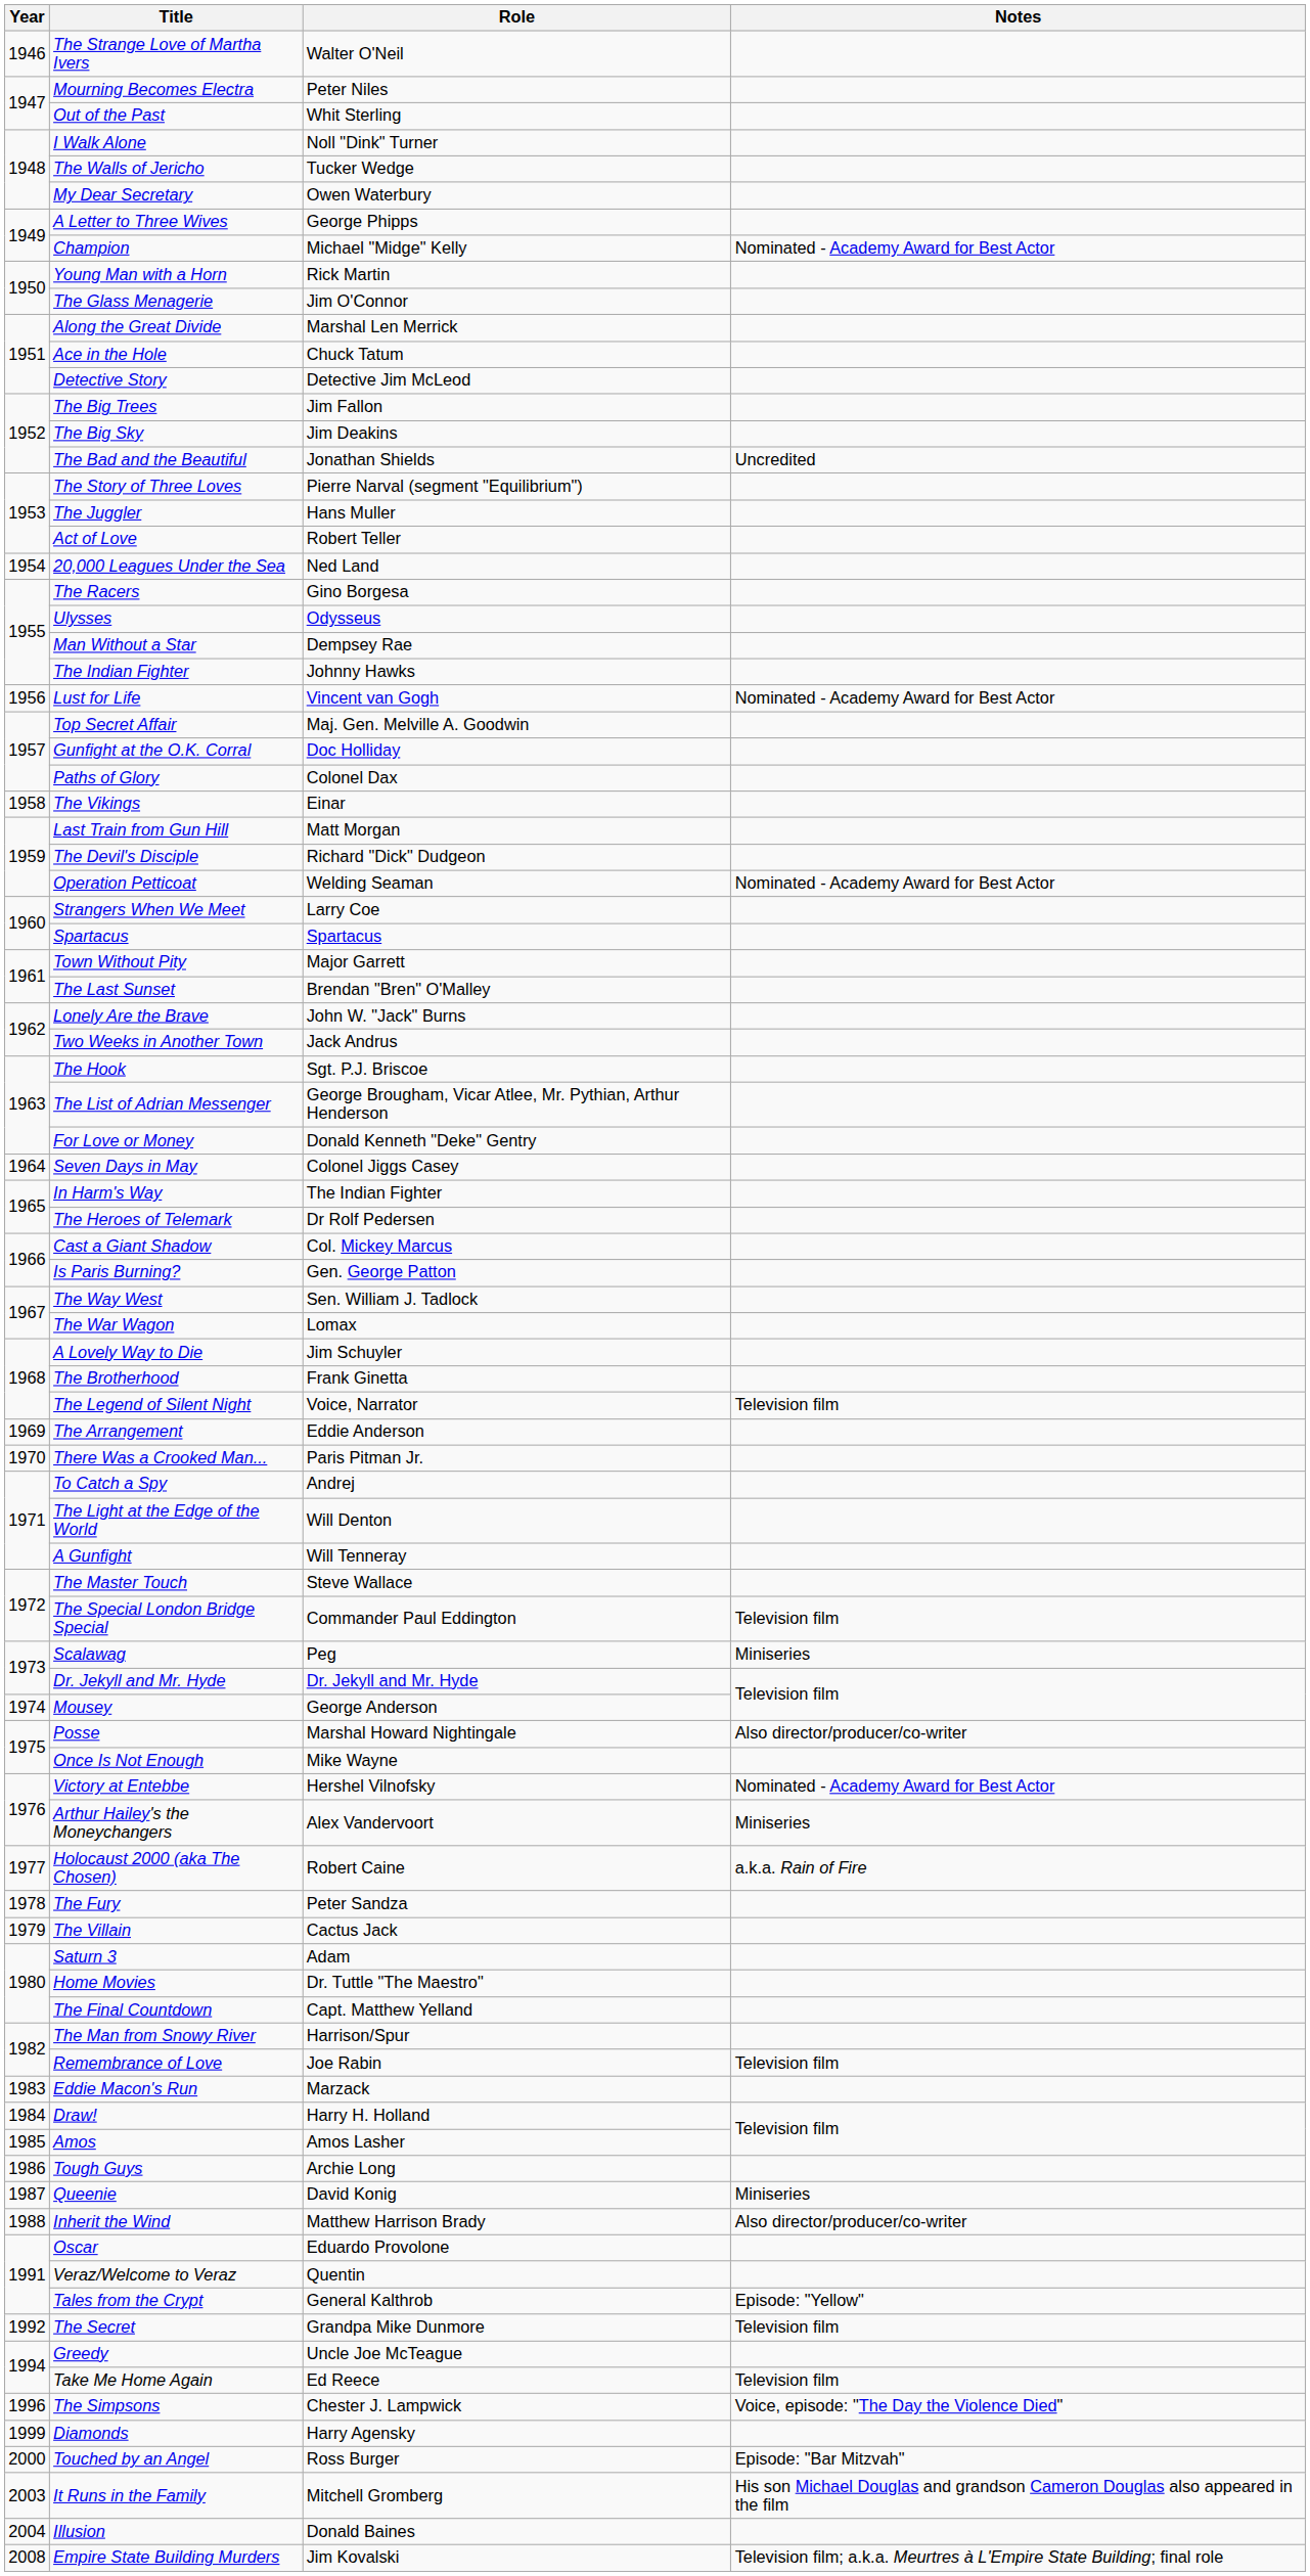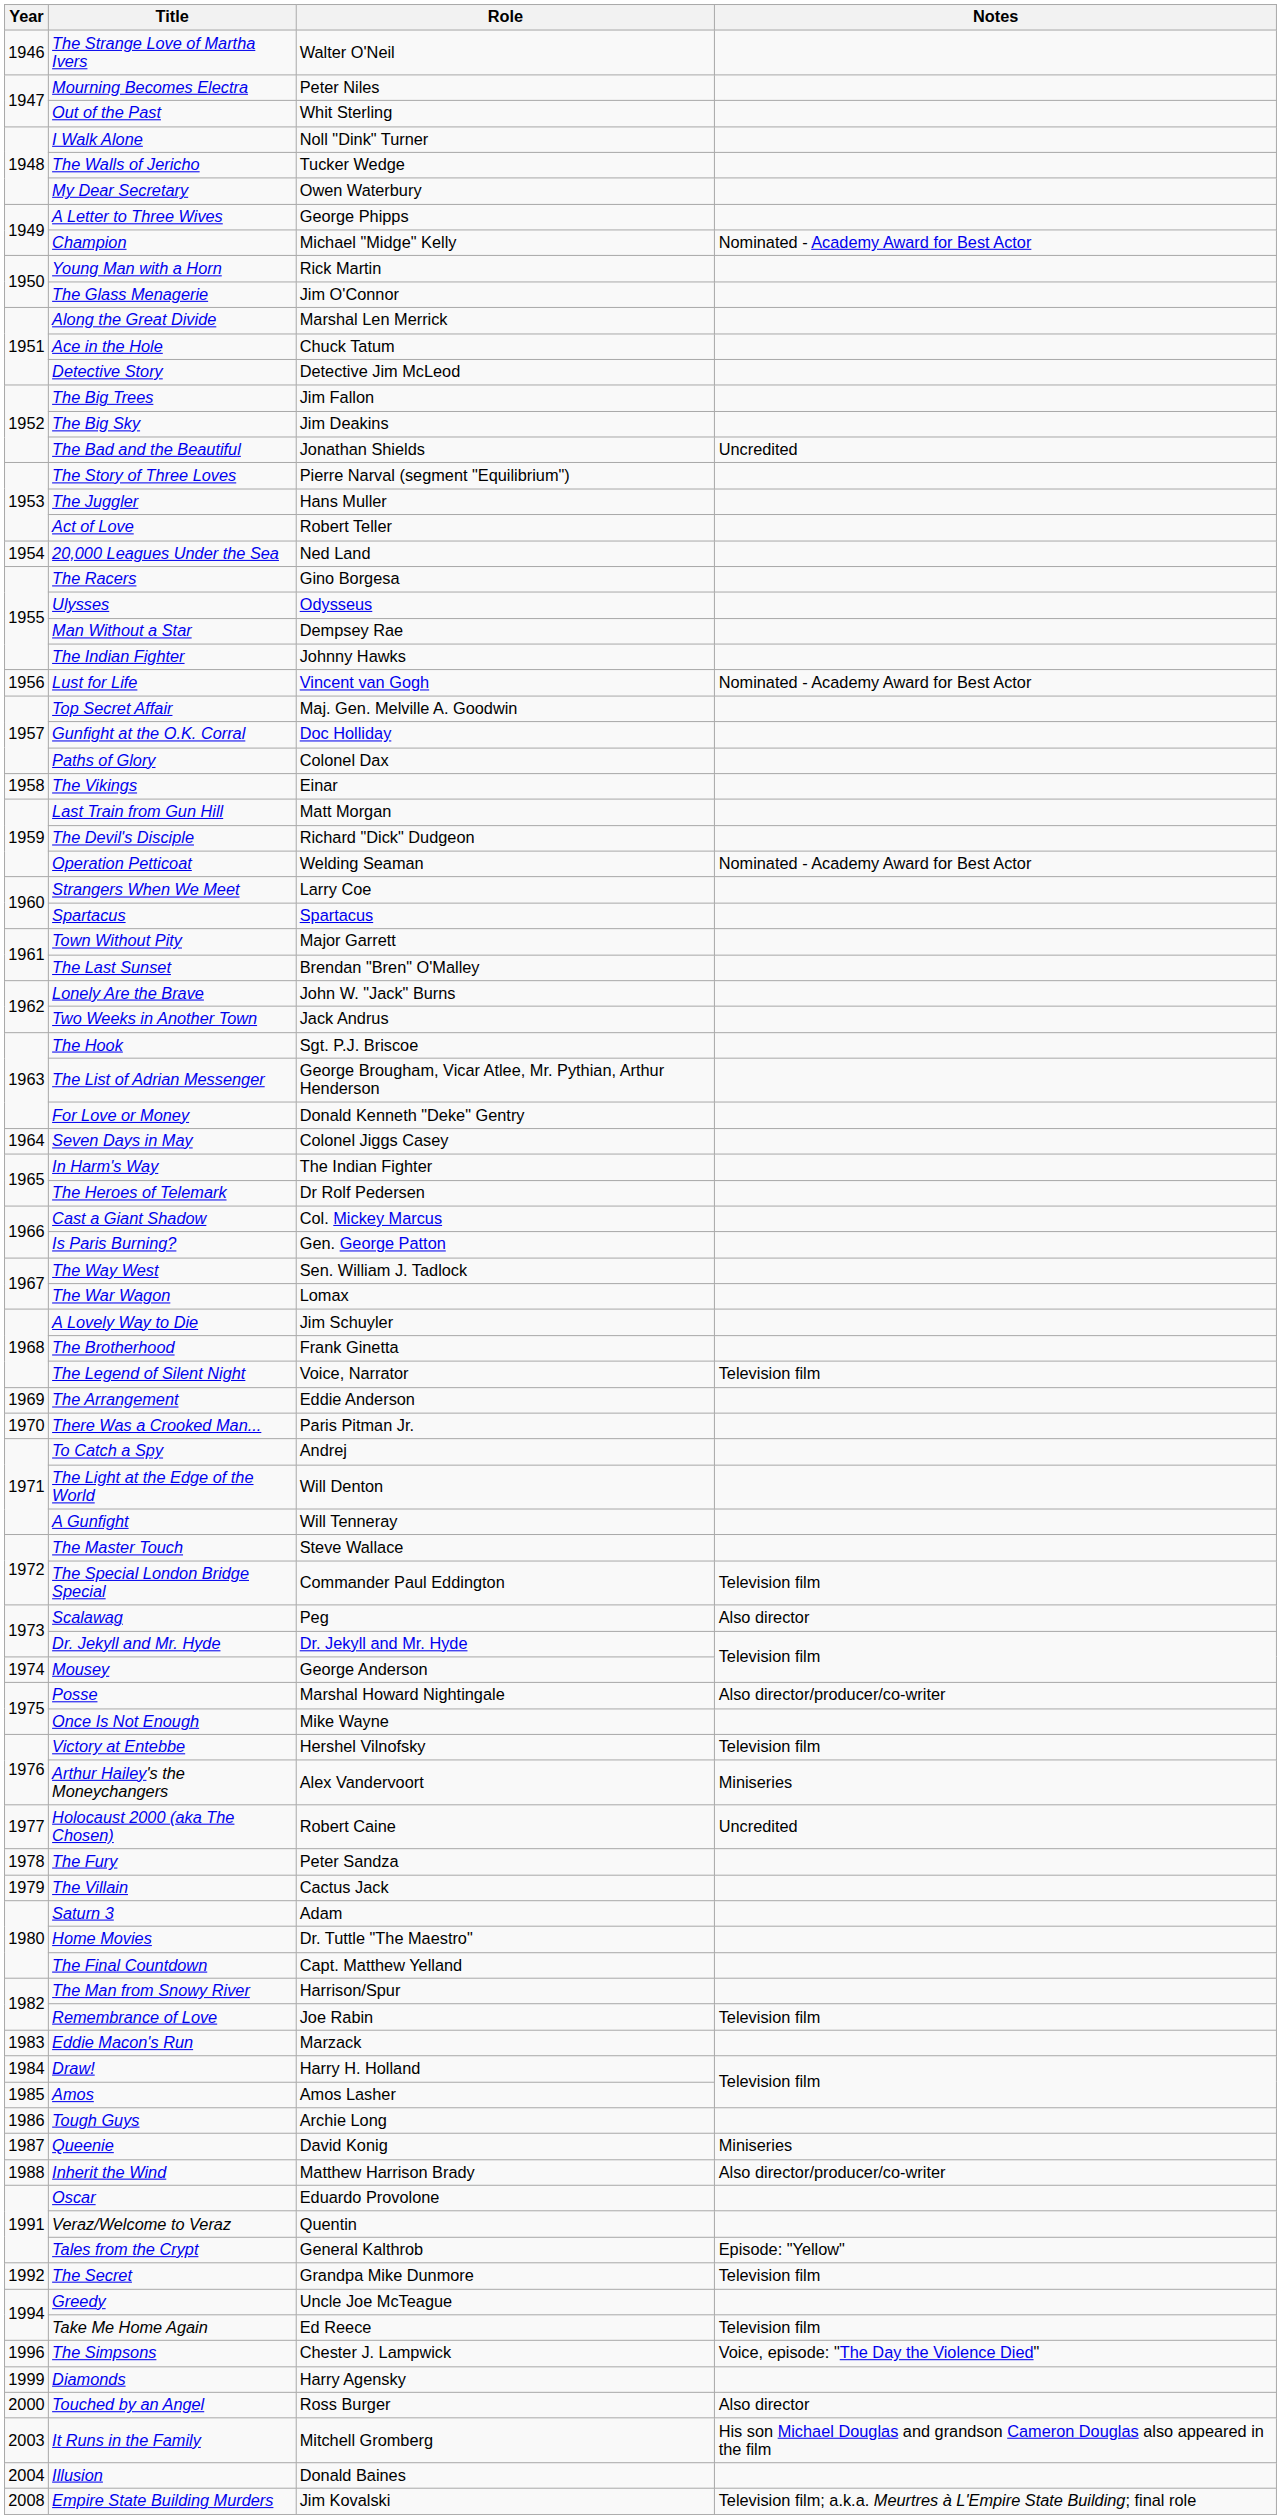Scalawag | Notes: Miniseries -> Also director
Victory at Entebbe | Notes: Nominated - Academy Award for Best Actor -> Television film
Holocaust 2000 (aka The Chosen) | Notes: a.k.a. Rain of Fire -> Uncredited
Touched by an Angel | Notes: Episode: "Bar Mitzvah" -> Also director
